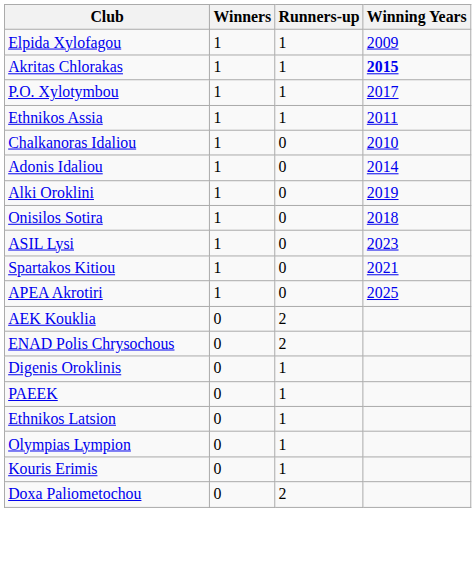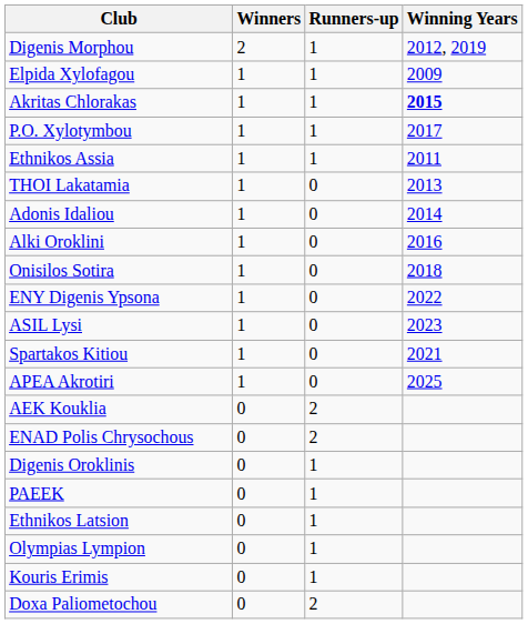+ row: Digenis Morphou | 2 | 1 | 2012, 2019
- row: Chalkanoras Idaliou | 1 | 0 | 2010
+ row: THOI Lakatamia | 1 | 0 | 2013
Alki Oroklini | Winning Years: 2019 -> 2016
+ row: ENY Digenis Ypsona | 1 | 0 | 2022
